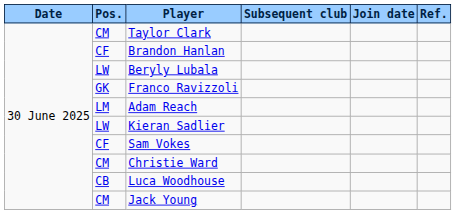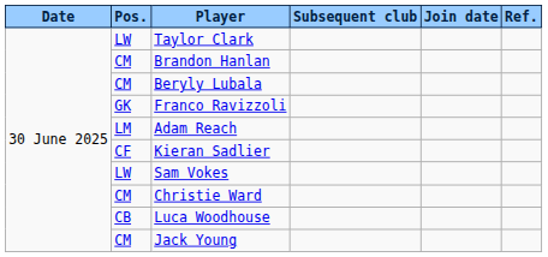Taylor Clark | Pos.: CM -> LW
Brandon Hanlan | Pos.: CF -> CM
Beryly Lubala | Pos.: LW -> CM
Kieran Sadlier | Pos.: LW -> CF
Sam Vokes | Pos.: CF -> LW
